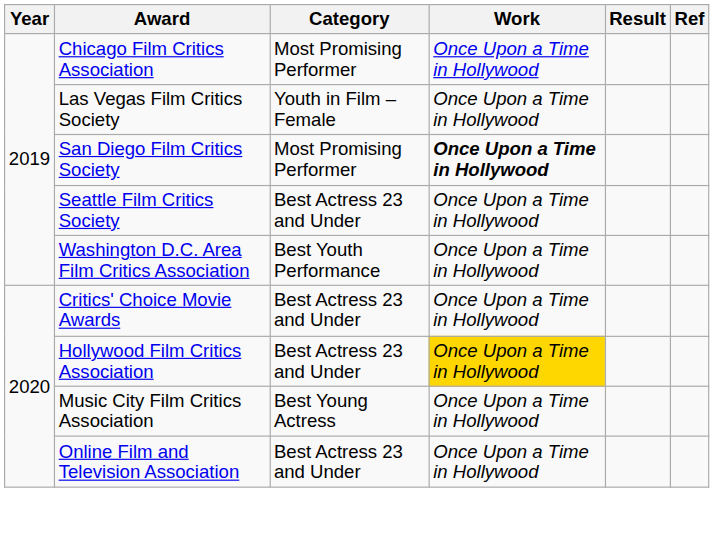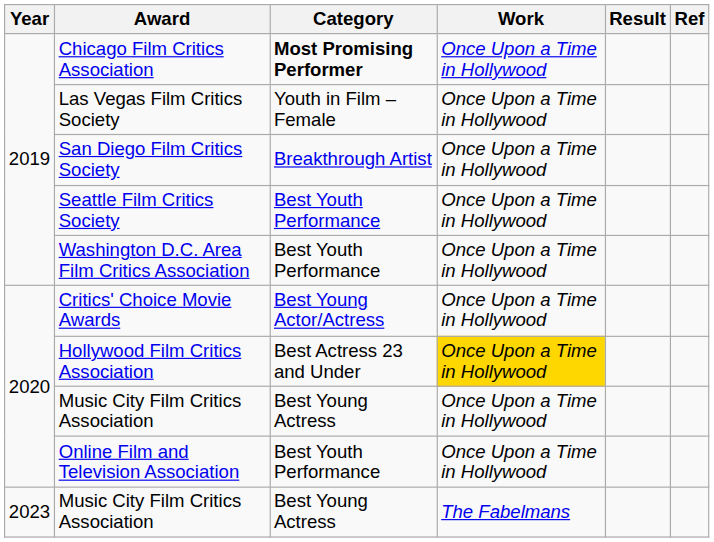Chicago Film Critics Association | Category: normal -> bold
San Diego Film Critics Society | Category: Most Promising Performer -> Breakthrough Artist
San Diego Film Critics Society | Work: bold -> normal
Seattle Film Critics Society | Category: Best Actress 23 and Under -> Best Youth Performance
Critics' Choice Movie Awards | Category: Best Actress 23 and Under -> Best Young Actor/Actress
Online Film and Television Association | Category: Best Actress 23 and Under -> Best Youth Performance
+ row: 2023 | Music City Film Critics Association | Best Young Actress | The Fabelmans
